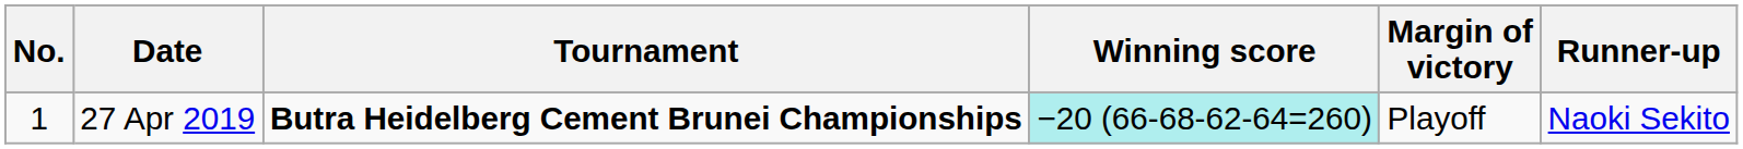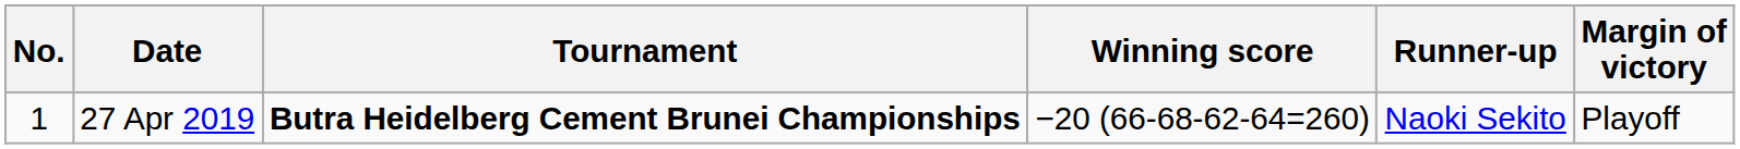columns swapped: Margin of victory <-> Runner-up
27 Apr 2019 | Winning score: paleturquoise background -> no background
